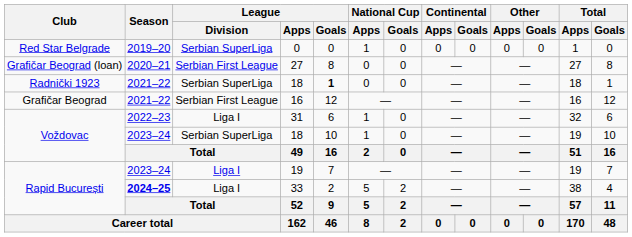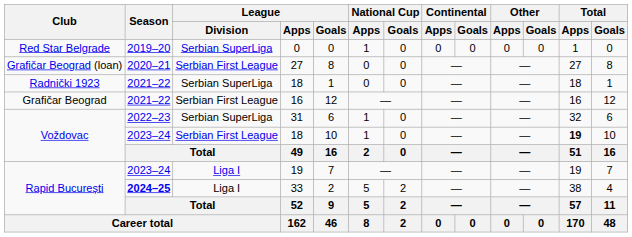Radnički 1923 / 18 | League / Goals: bold -> normal
31 | League / Division: Liga I -> Serbian SuperLiga
Voždovac / 18 | League / Division: Serbian SuperLiga -> Serbian First League
Voždovac / 18 | Total / Apps: normal -> bold
